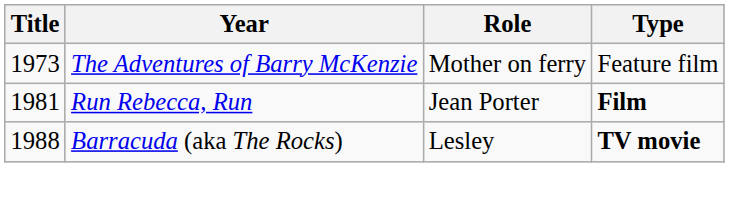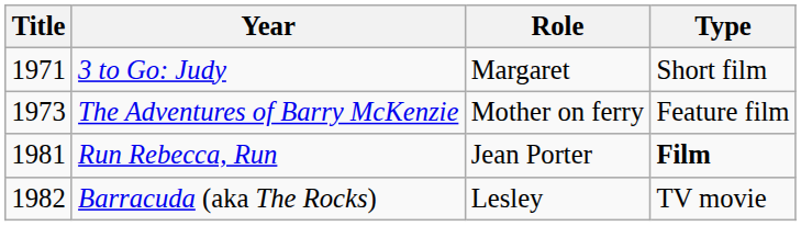+ row: 1971 | 3 to Go: Judy | Margaret | Short film
Barracuda (aka The Rocks) | Title: 1988 -> 1982
Barracuda (aka The Rocks) | Type: bold -> normal
